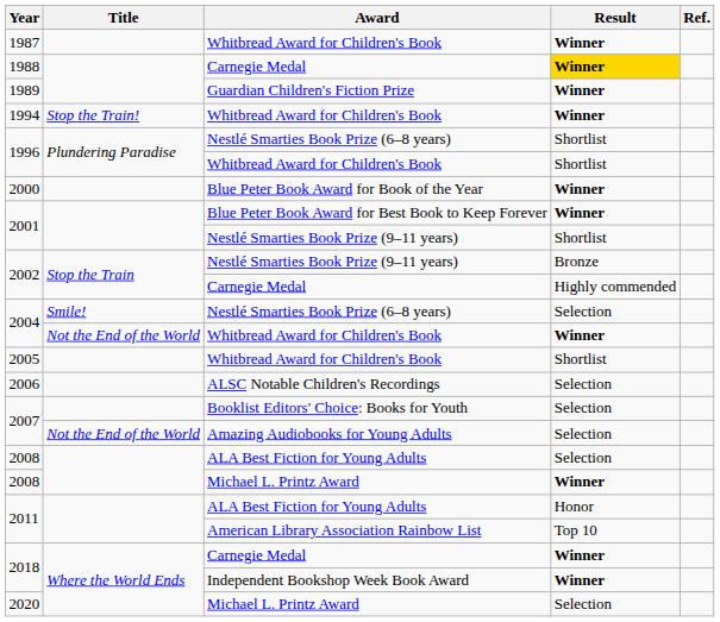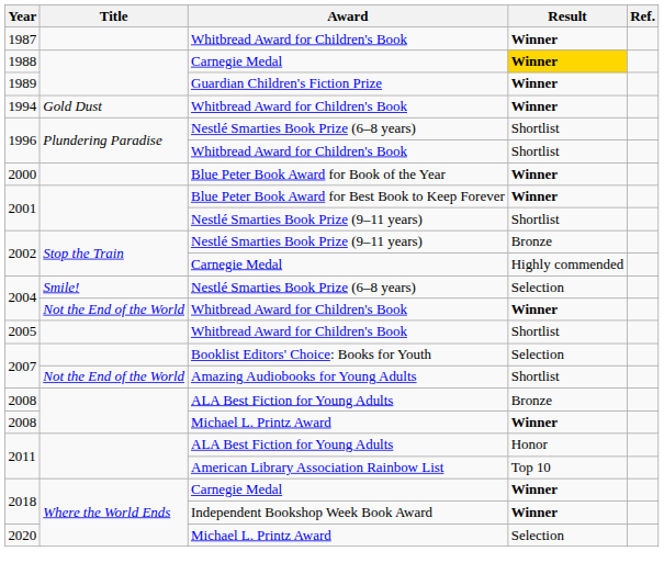1994 | Title: Stop the Train! -> Gold Dust
- row: 2006 | ALSC Notable Children's Recordings | Selection
2007 / Amazing Audiobooks for Young Adults | Result: Selection -> Shortlist
2008 / ALA Best Fiction for Young Adults | Result: Selection -> Bronze
